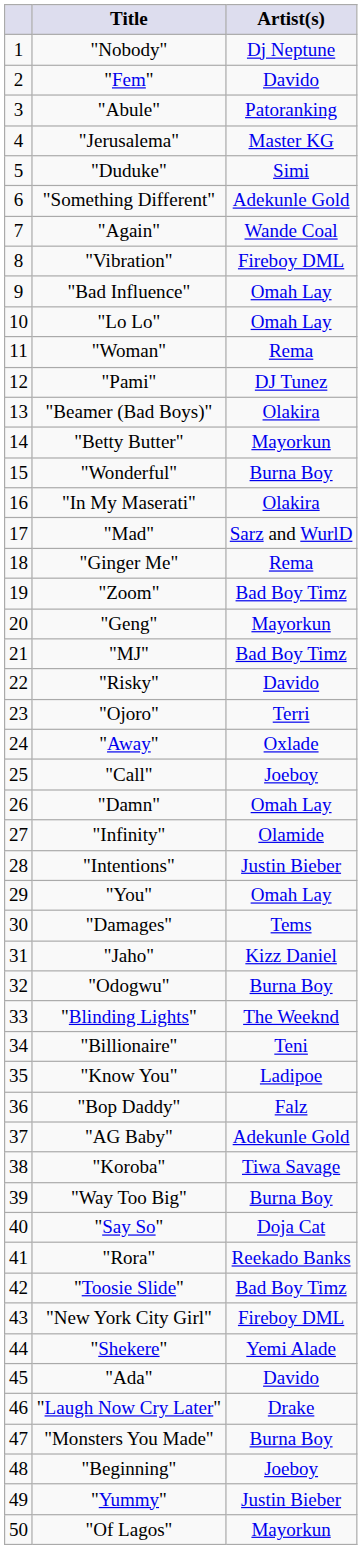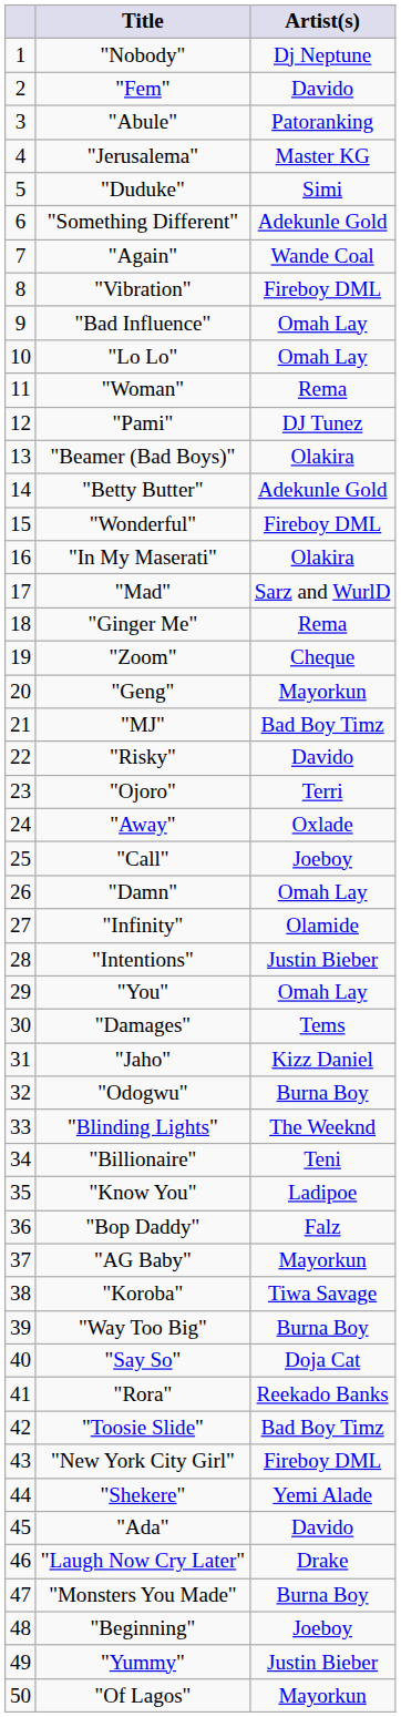"Betty Butter" | Artist(s): Mayorkun -> Adekunle Gold
"Wonderful" | Artist(s): Burna Boy -> Fireboy DML
"Zoom" | Artist(s): Bad Boy Timz -> Cheque
"AG Baby" | Artist(s): Adekunle Gold -> Mayorkun
